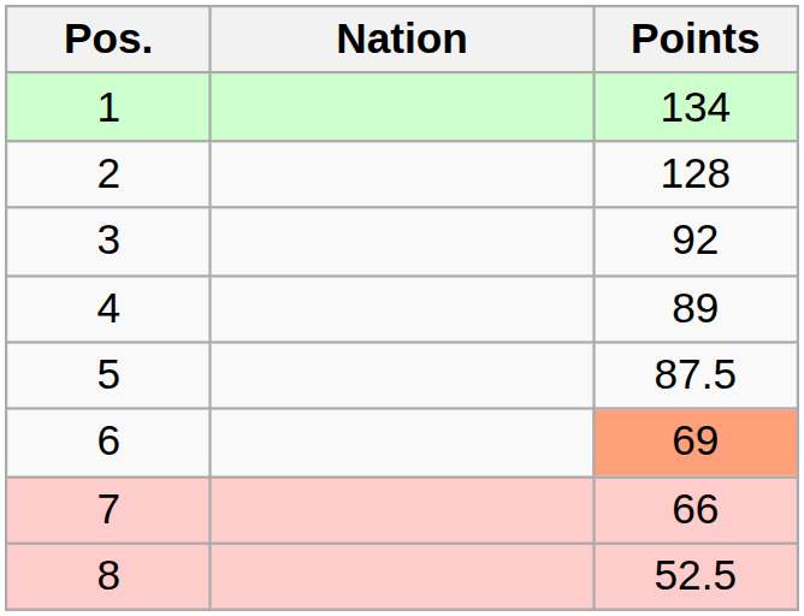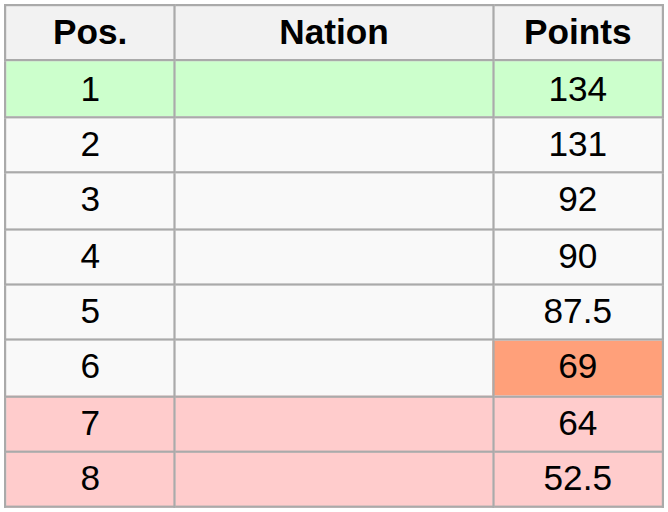2 | Points: 128 -> 131
4 | Points: 89 -> 90
7 | Points: 66 -> 64
